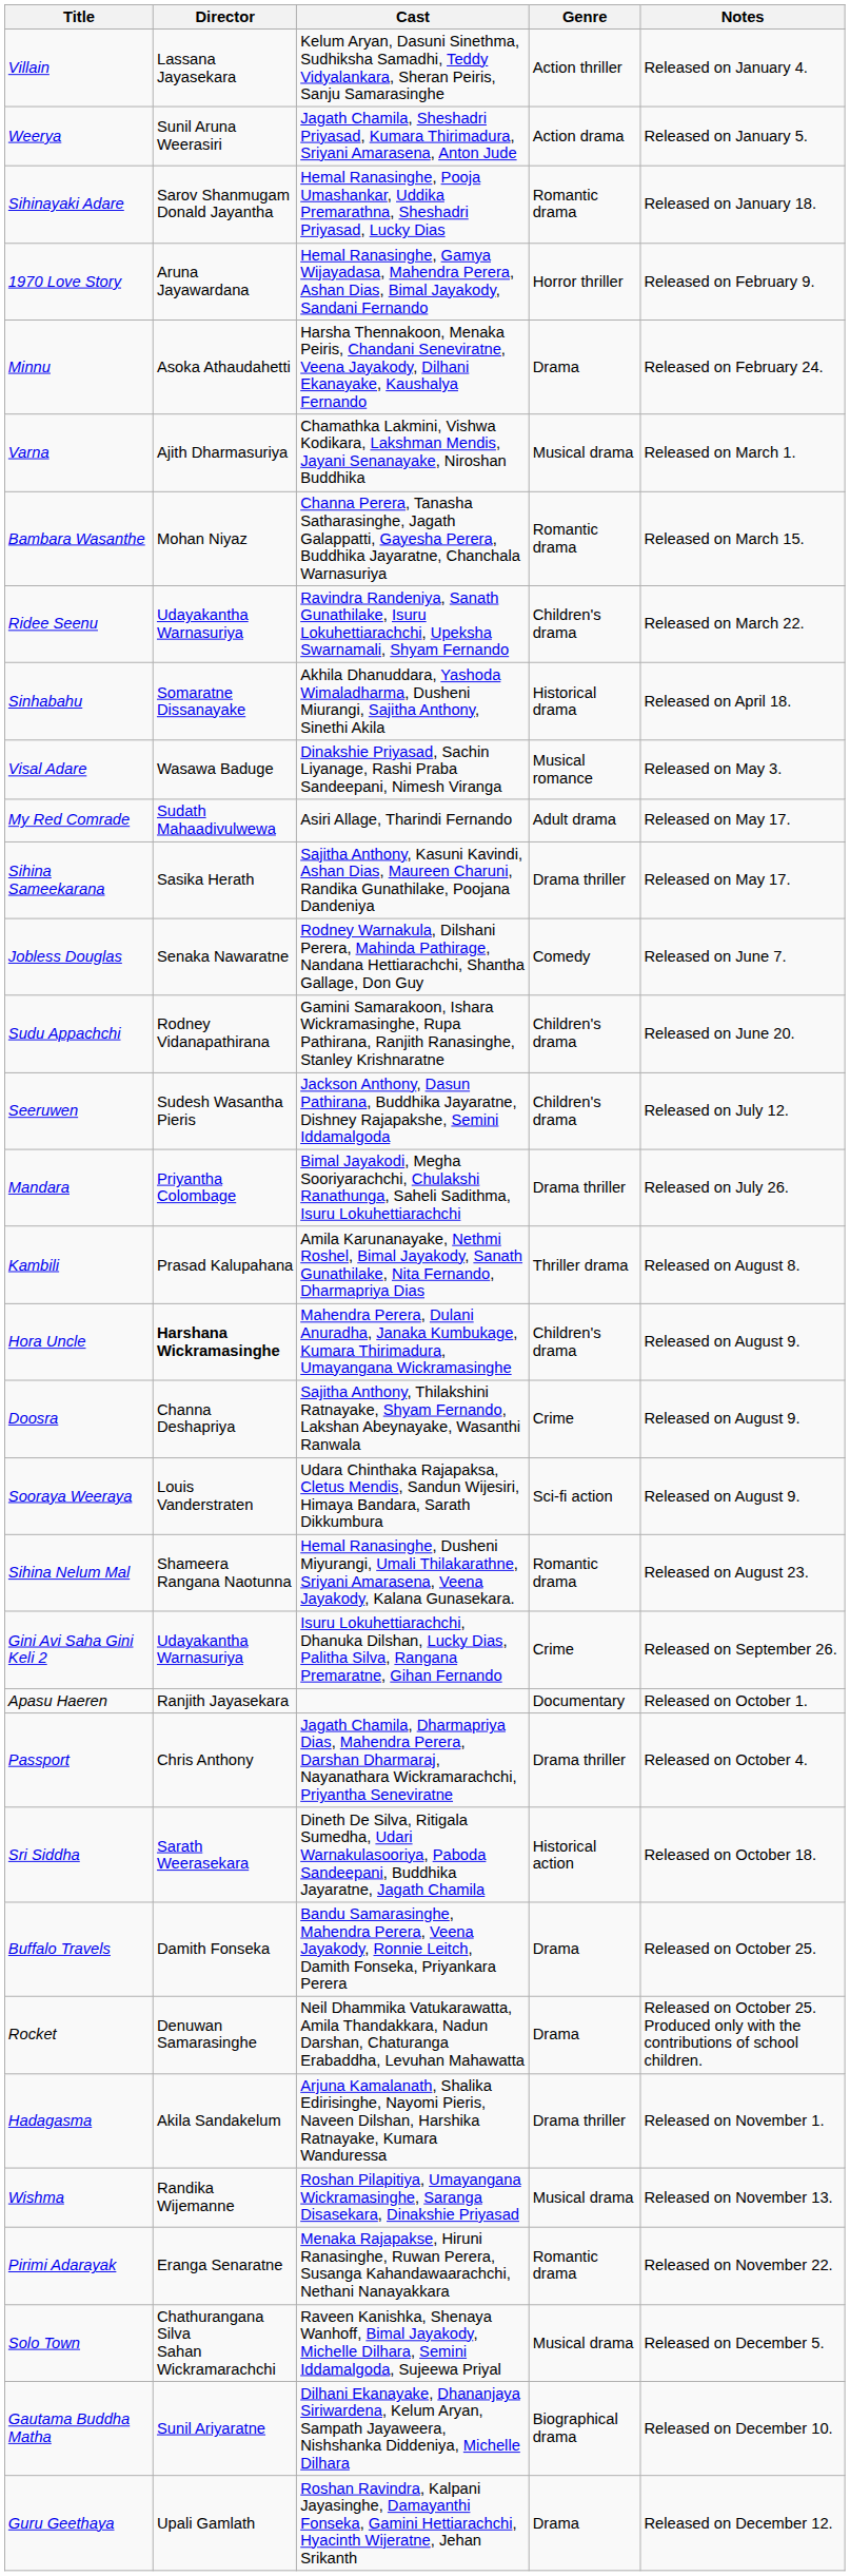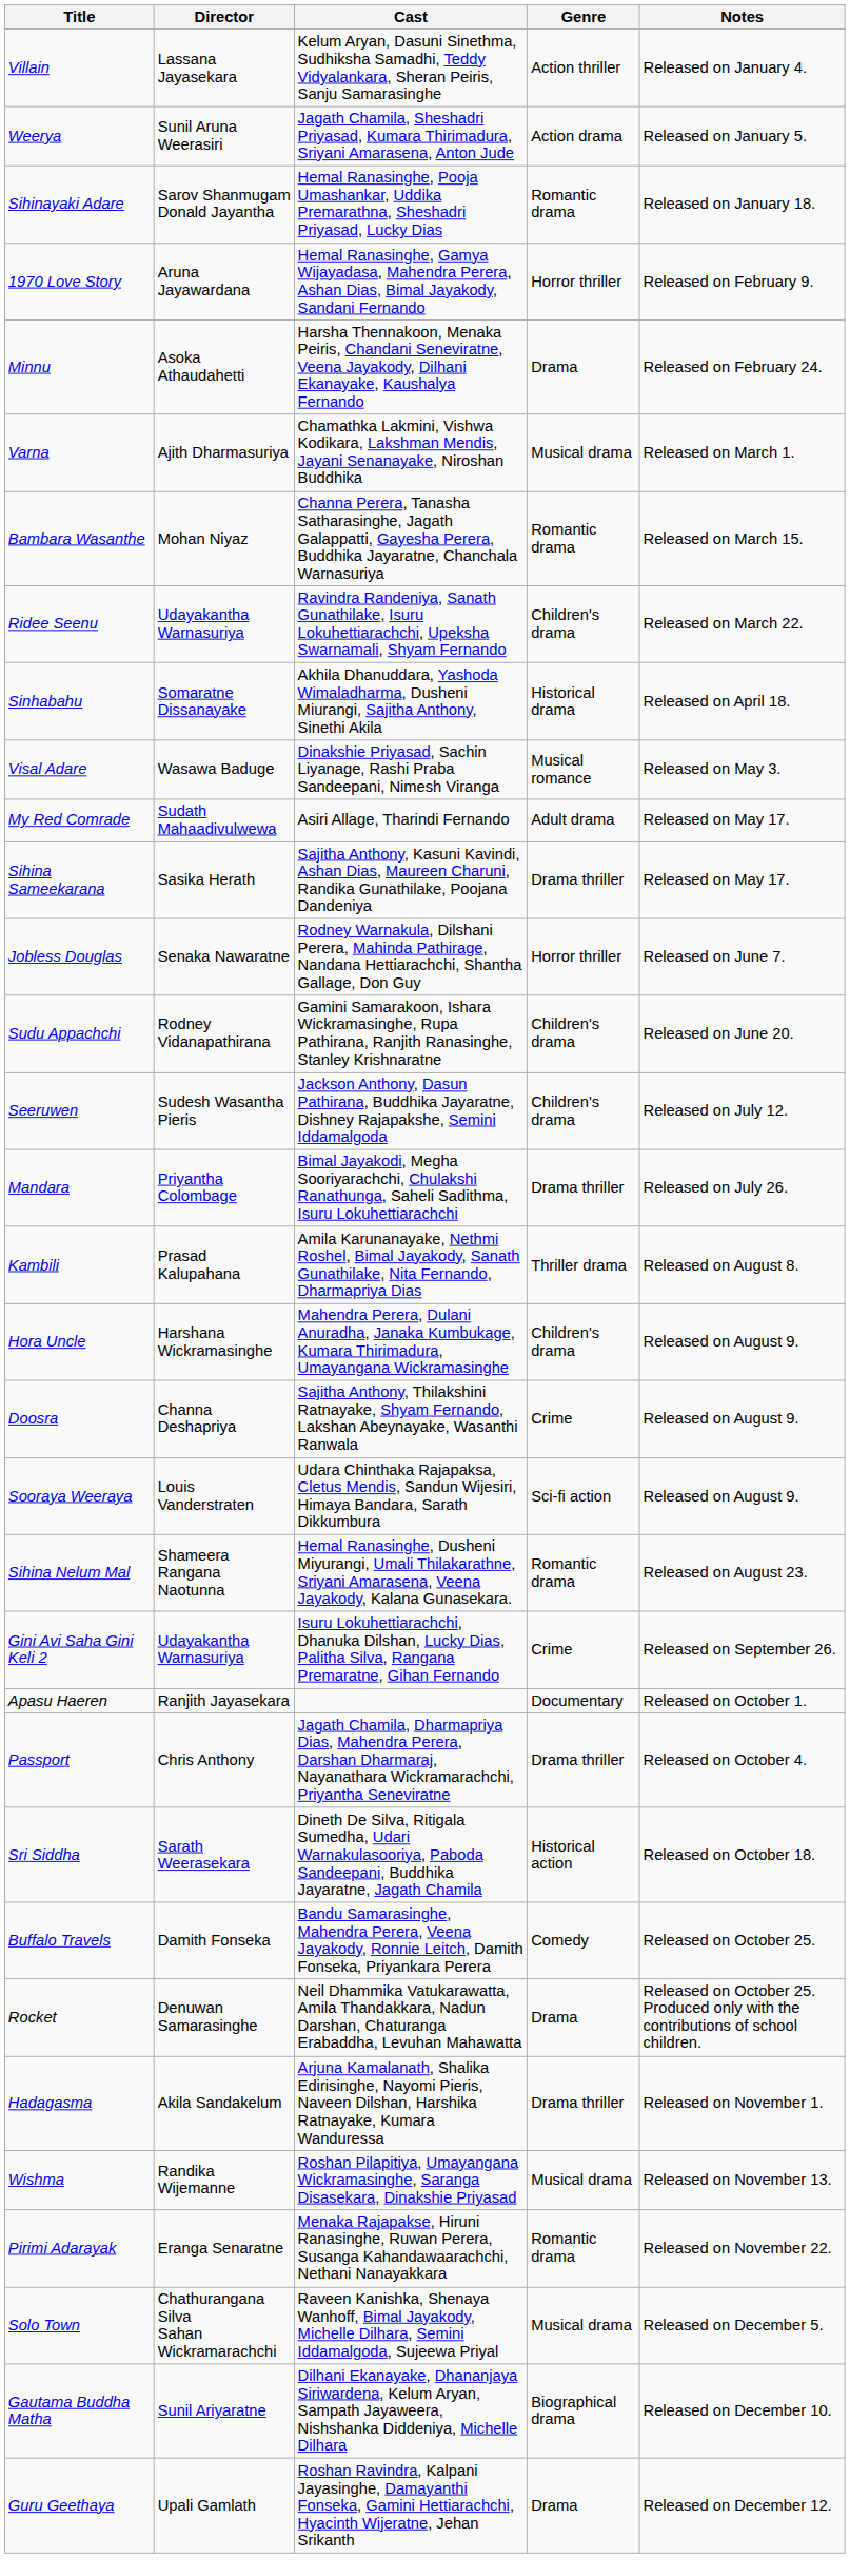Jobless Douglas | Genre: Comedy -> Horror thriller
Hora Uncle | Director: bold -> normal
Buffalo Travels | Genre: Drama -> Comedy
